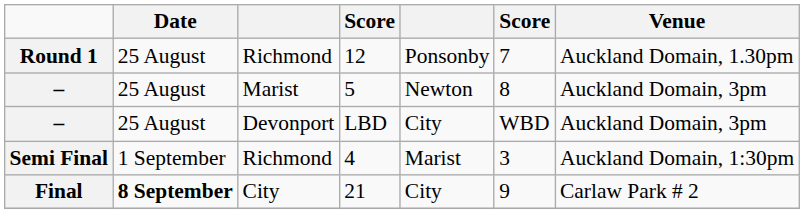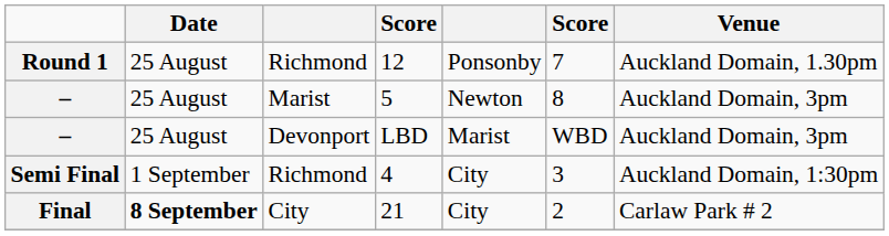LBD | column 5: City -> Marist
4 | column 5: Marist -> City
21 | column 6: 9 -> 2
